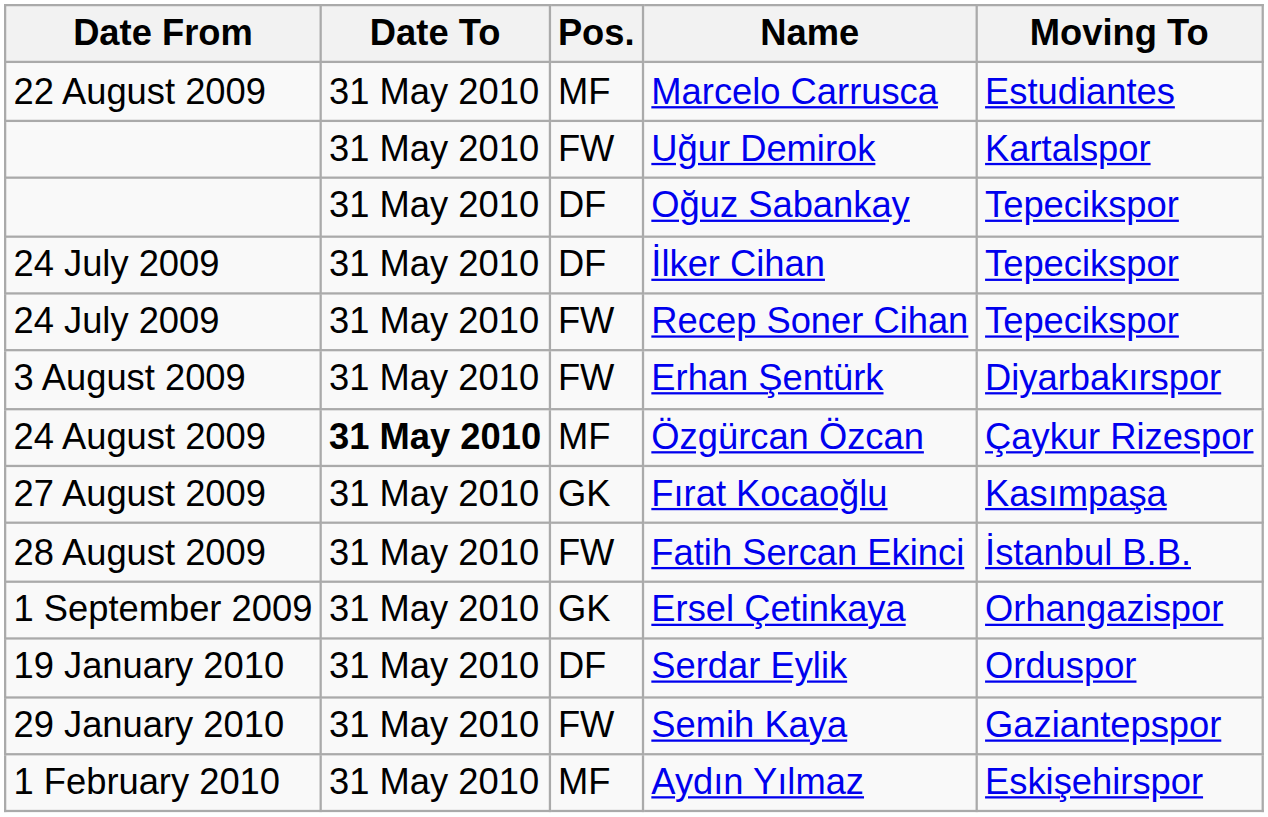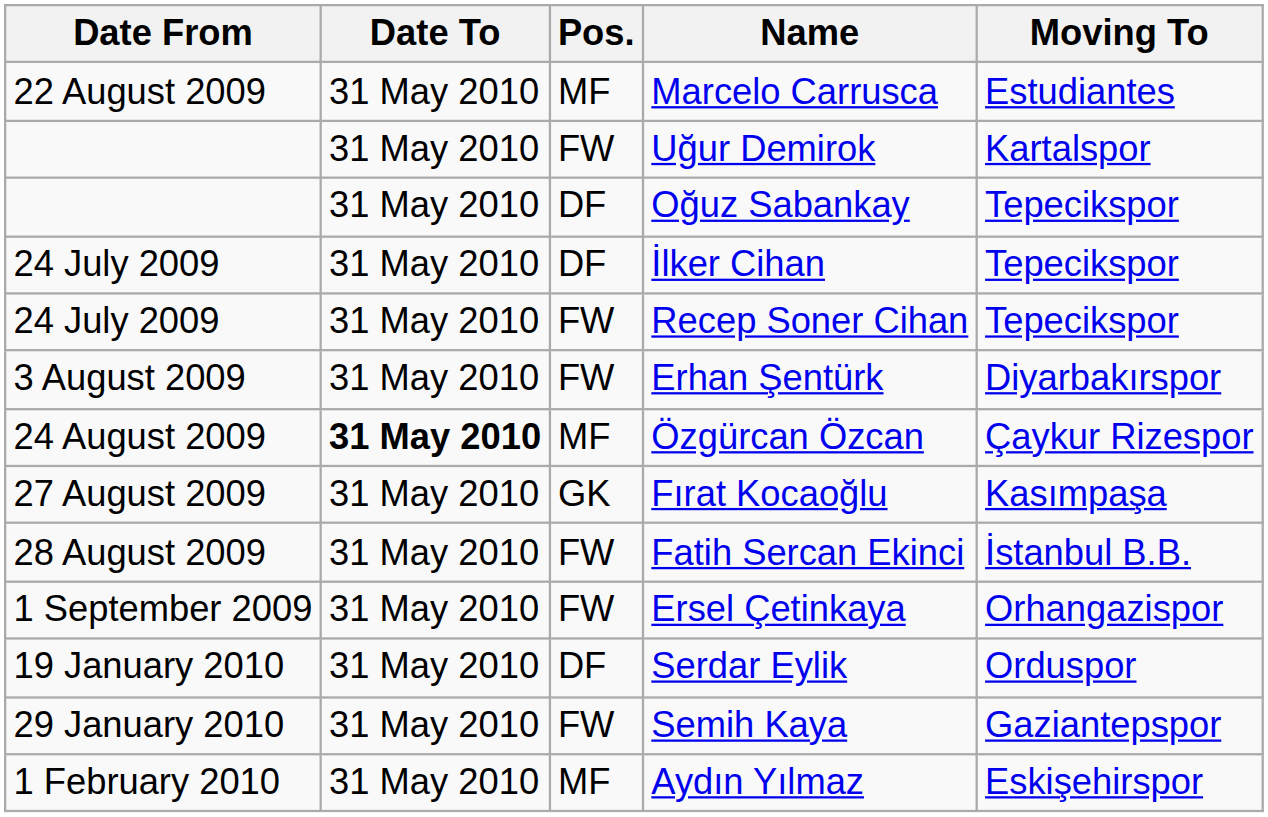Ersel Çetinkaya | Pos.: GK -> FW
